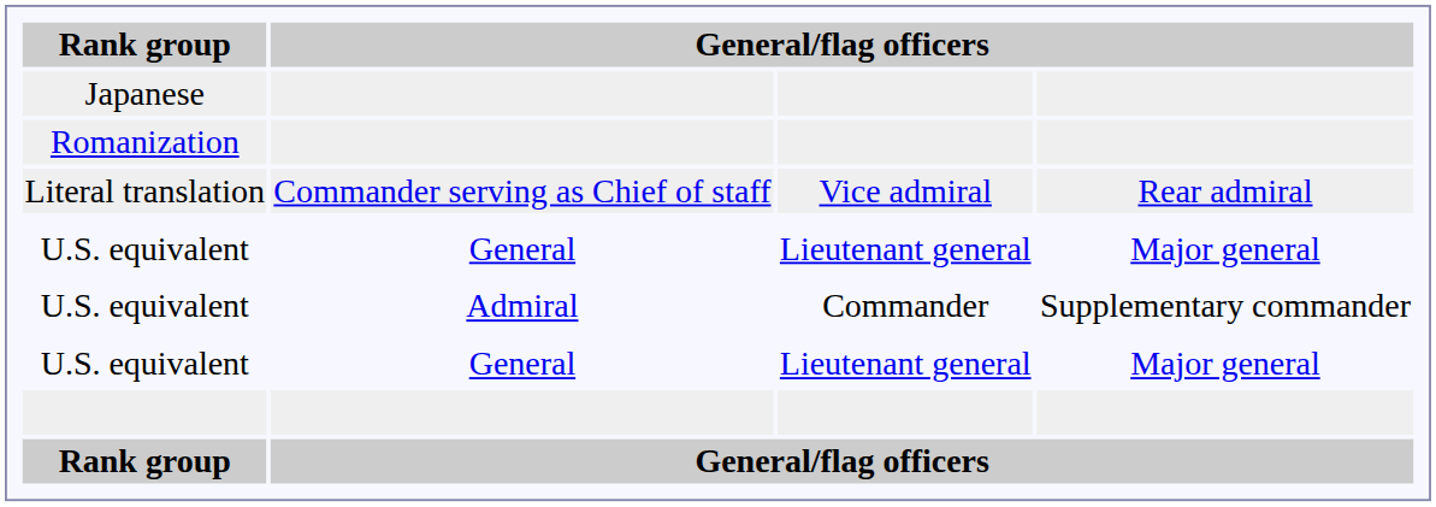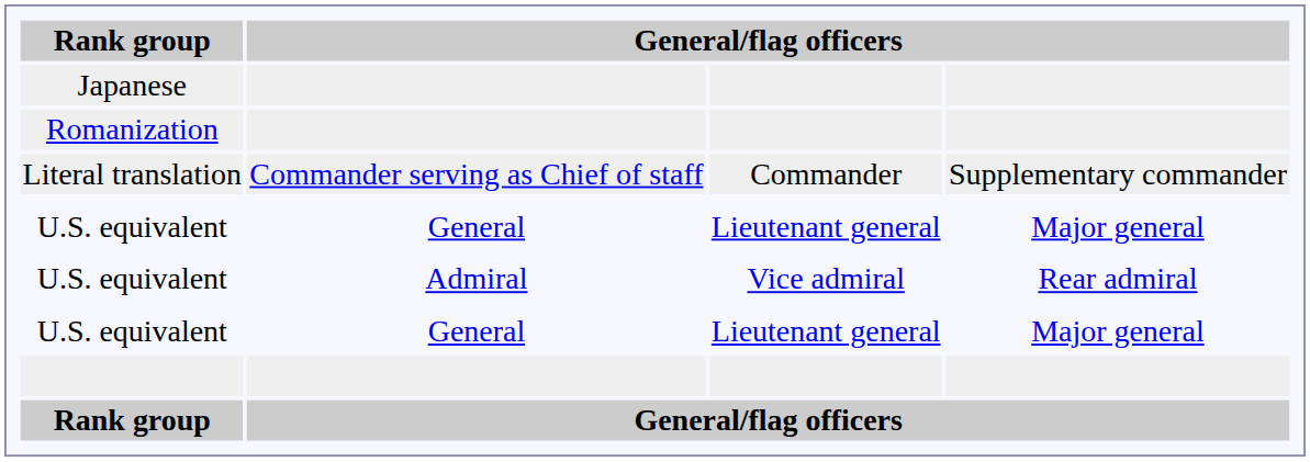Literal translation | column 3: Vice admiral -> Commander
Literal translation | column 4: Rear admiral -> Supplementary commander
U.S. equivalent / Admiral | column 3: Commander -> Vice admiral
U.S. equivalent / Admiral | column 4: Supplementary commander -> Rear admiral
